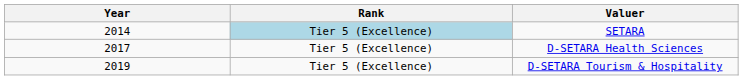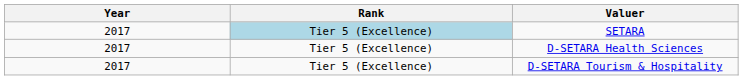SETARA | Year: 2014 -> 2017
D-SETARA Tourism & Hospitality | Year: 2019 -> 2017
